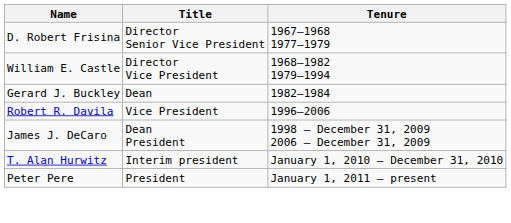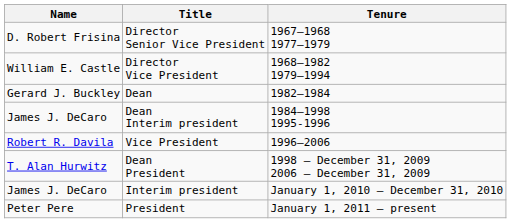+ row: James J. DeCaro | Dean Interim president | 1984–1998 1995-1996
Dean President | Name: James J. DeCaro -> T. Alan Hurwitz
Interim president | Name: T. Alan Hurwitz -> James J. DeCaro
